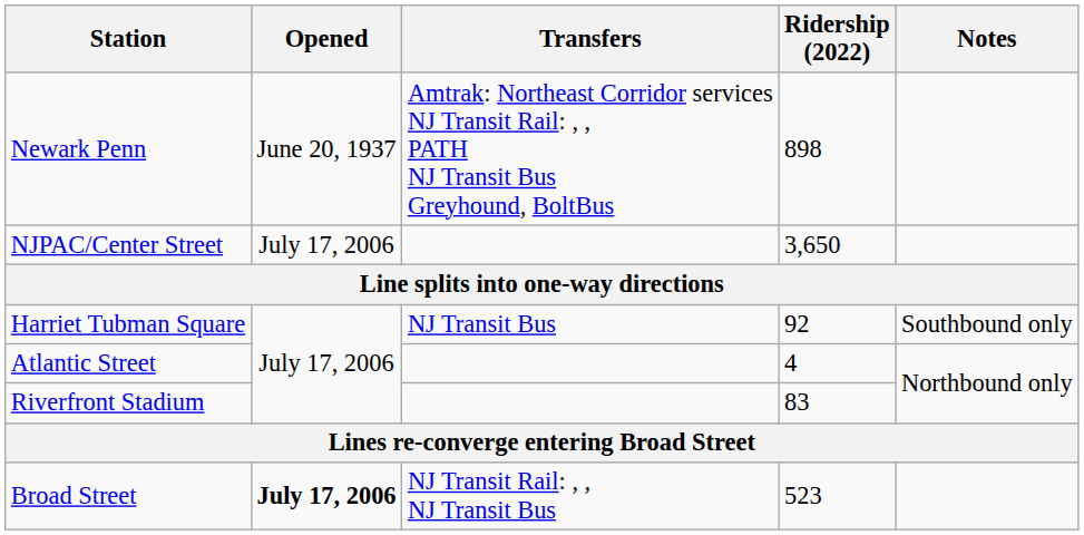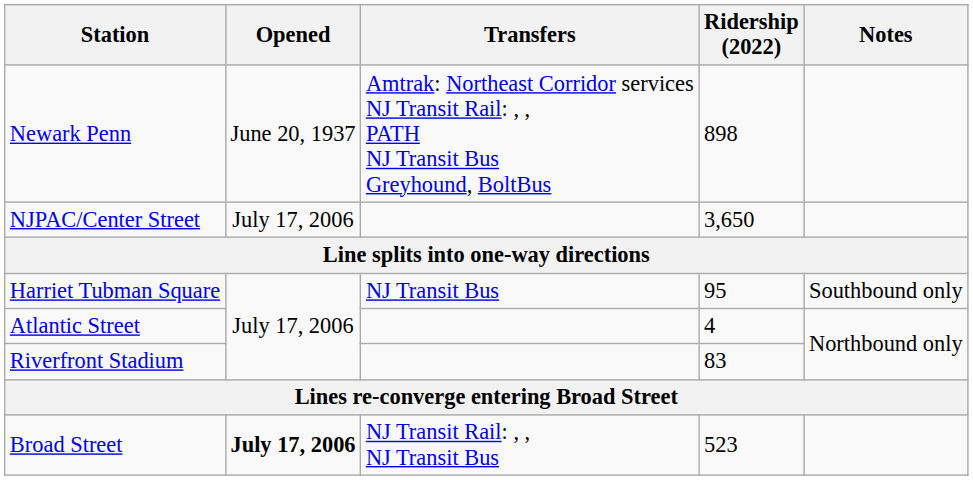Harriet Tubman Square | Ridership (2022): 92 -> 95
